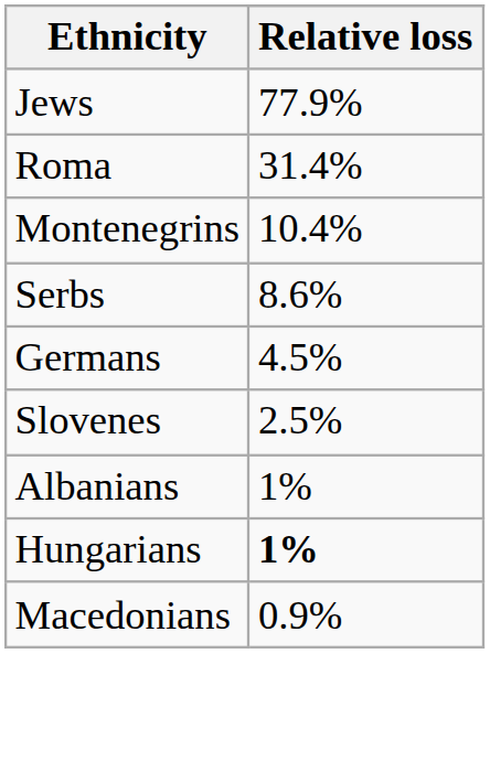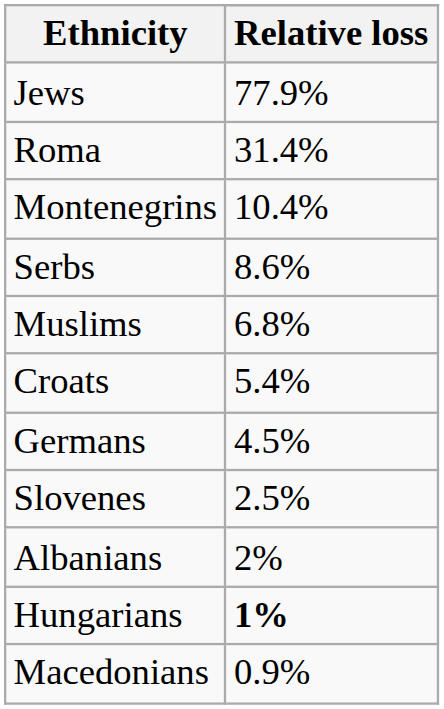+ row: Muslims | 6.8%
+ row: Croats | 5.4%
Albanians | Relative loss: 1% -> 2%
